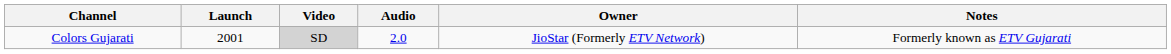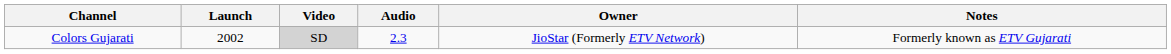Colors Gujarati | Launch: 2001 -> 2002
Colors Gujarati | Audio: 2.0 -> 2.3
